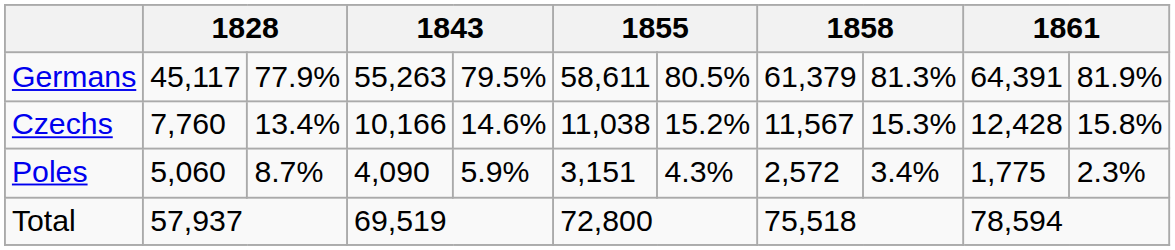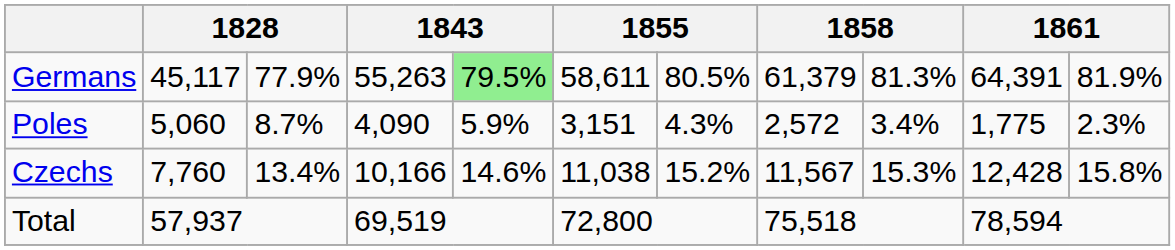Germans | column 5: no background -> lightgreen background
rows swapped: Czechs <-> Poles
